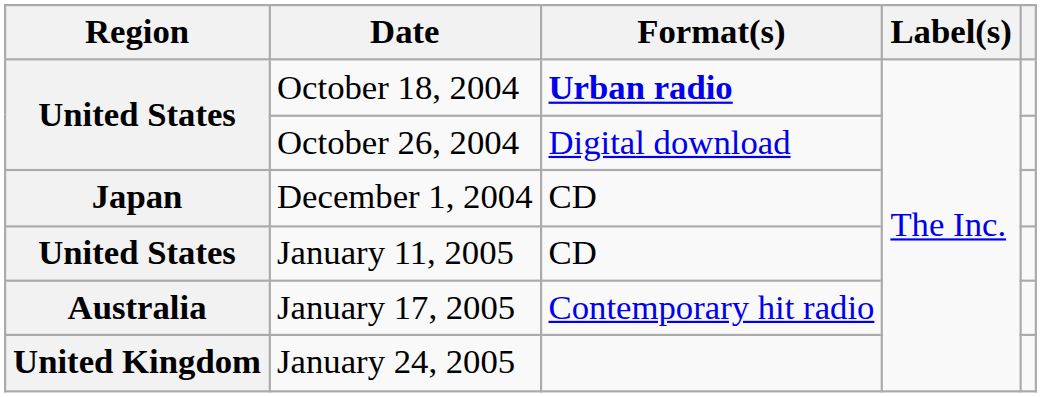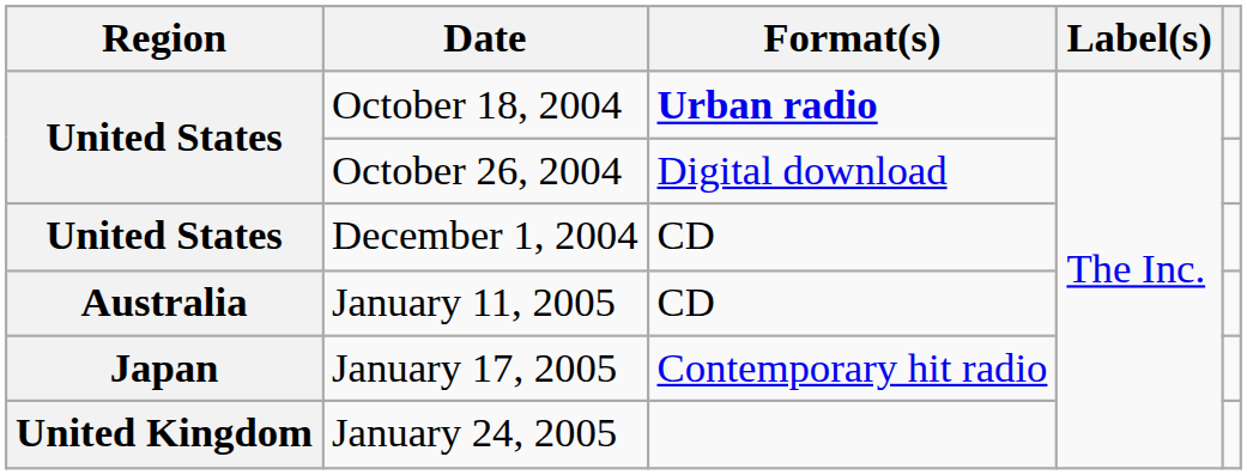December 1, 2004 | Region: Japan -> United States
January 11, 2005 | Region: United States -> Australia
January 17, 2005 | Region: Australia -> Japan
